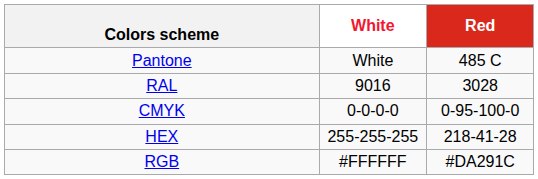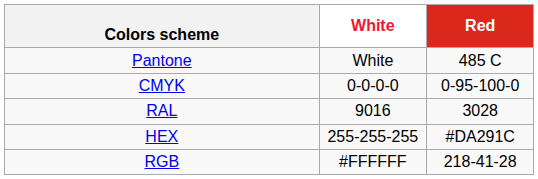rows swapped: RAL <-> CMYK
HEX | Red: 218-41-28 -> #DA291C
RGB | Red: #DA291C -> 218-41-28
